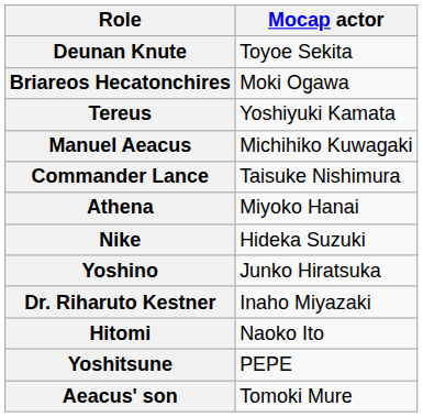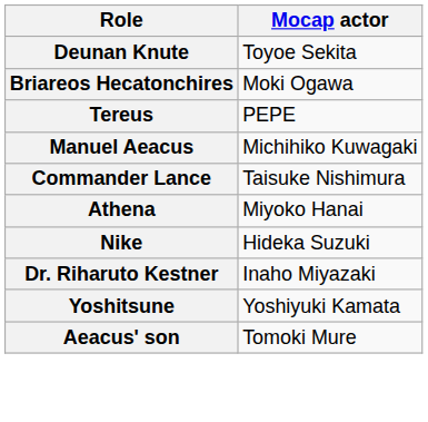Tereus | Mocap actor: Yoshiyuki Kamata -> PEPE
- row: Yoshino | Junko Hiratsuka
- row: Hitomi | Naoko Ito
Yoshitsune | Mocap actor: PEPE -> Yoshiyuki Kamata
